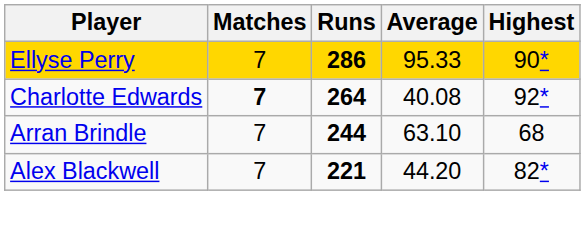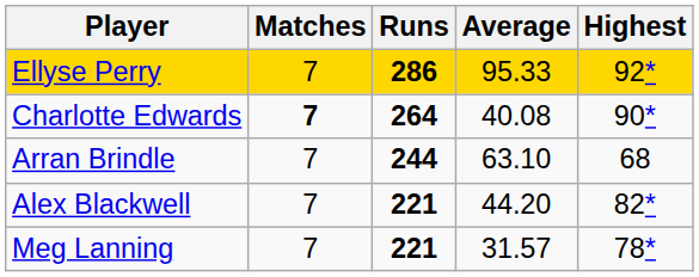Ellyse Perry | Highest: 90* -> 92*
Charlotte Edwards | Highest: 92* -> 90*
+ row: Meg Lanning | 7 | 221 | 31.57 | 78*
